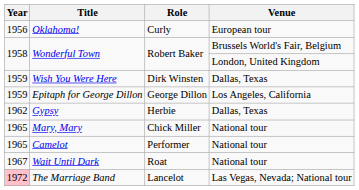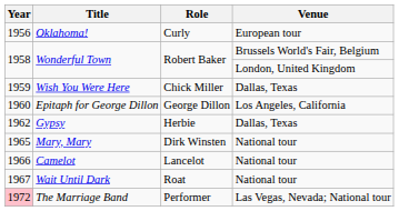Wish You Were Here | Role: Dirk Winsten -> Chick Miller
Epitaph for George Dillon | Year: 1959 -> 1960
Mary, Mary | Role: Chick Miller -> Dirk Winsten
Camelot | Year: 1965 -> 1966
Camelot | Role: Performer -> Lancelot
The Marriage Band | Role: Lancelot -> Performer
